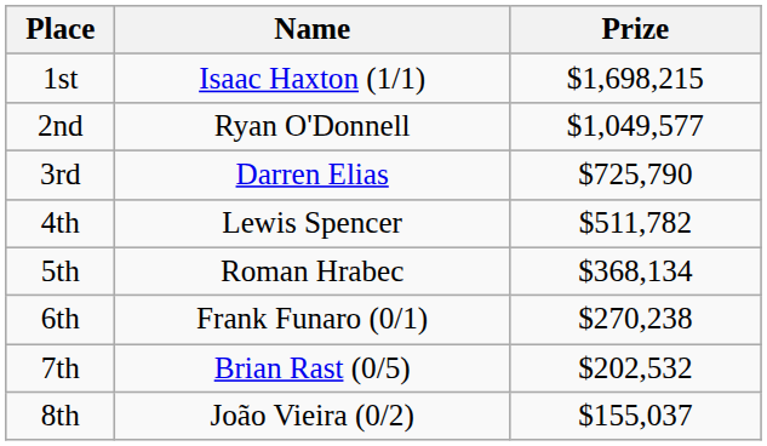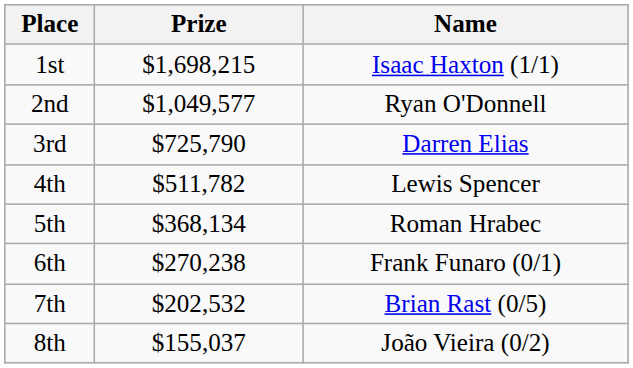columns swapped: Name <-> Prize
